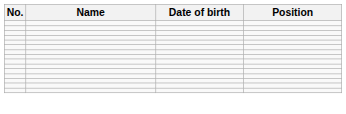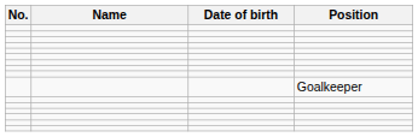+ row: Goalkeeper
